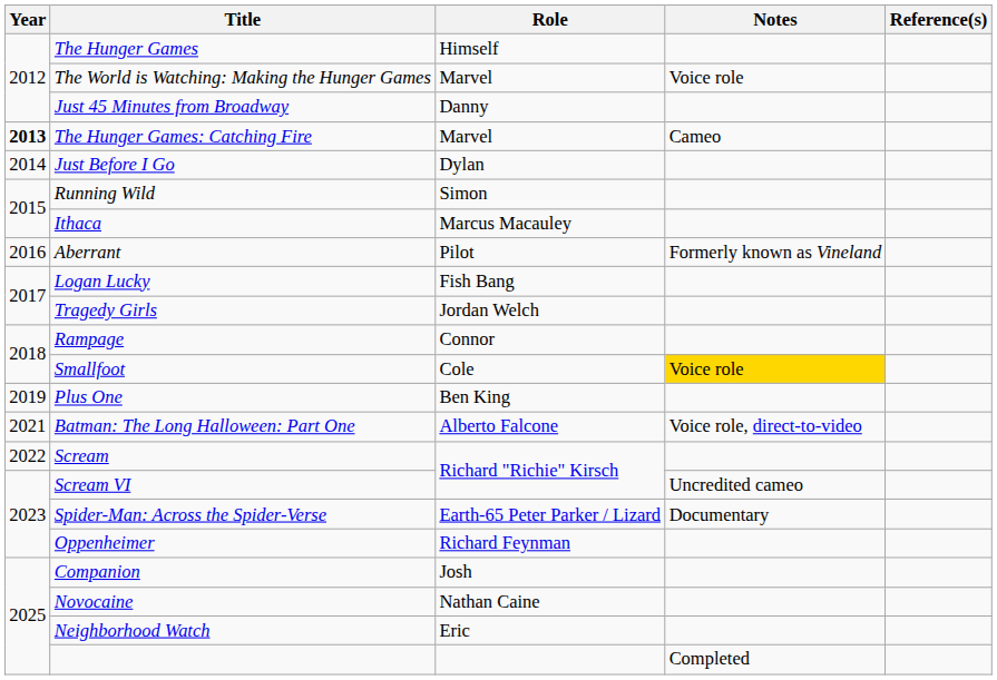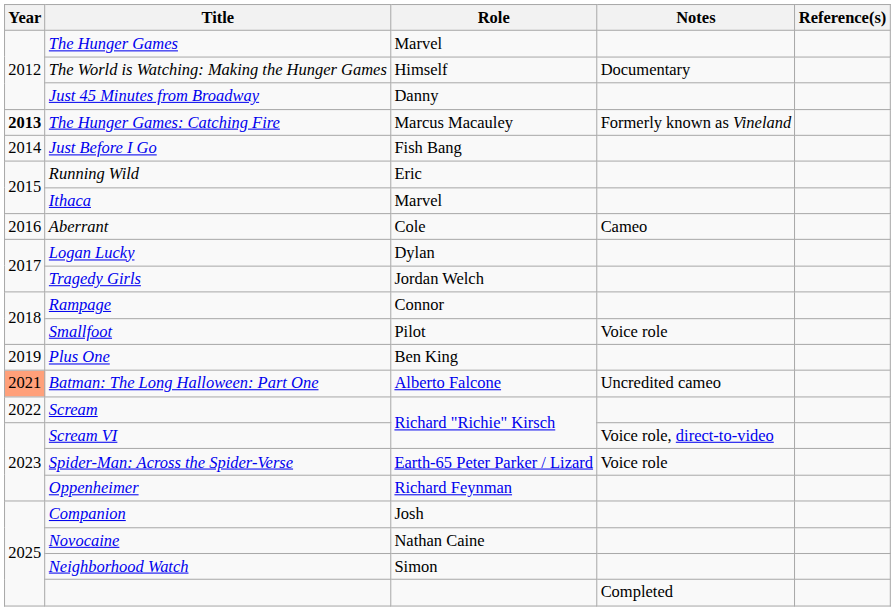The Hunger Games | Role: Himself -> Marvel
The World is Watching: Making the Hunger Games | Role: Marvel -> Himself
The World is Watching: Making the Hunger Games | Notes: Voice role -> Documentary
The Hunger Games: Catching Fire | Role: Marvel -> Marcus Macauley
The Hunger Games: Catching Fire | Notes: Cameo -> Formerly known as Vineland
Just Before I Go | Role: Dylan -> Fish Bang
Running Wild | Role: Simon -> Eric
Ithaca | Role: Marcus Macauley -> Marvel
Aberrant | Role: Pilot -> Cole
Aberrant | Notes: Formerly known as Vineland -> Cameo
Logan Lucky | Role: Fish Bang -> Dylan
Smallfoot | Role: Cole -> Pilot
Smallfoot | Notes: gold background -> no background
Batman: The Long Halloween: Part One | Year: no background -> lightsalmon background
Batman: The Long Halloween: Part One | Notes: Voice role, direct-to-video -> Uncredited cameo
Scream VI | Notes: Uncredited cameo -> Voice role, direct-to-video
Spider-Man: Across the Spider-Verse | Notes: Documentary -> Voice role
Neighborhood Watch | Role: Eric -> Simon
